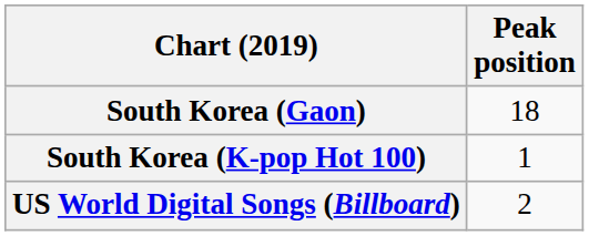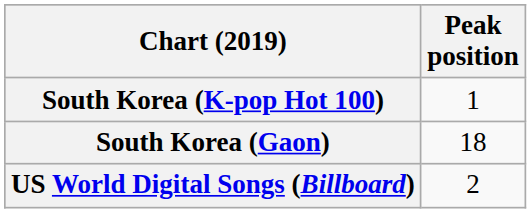rows swapped: South Korea (Gaon) <-> South Korea (K-pop Hot 100)
